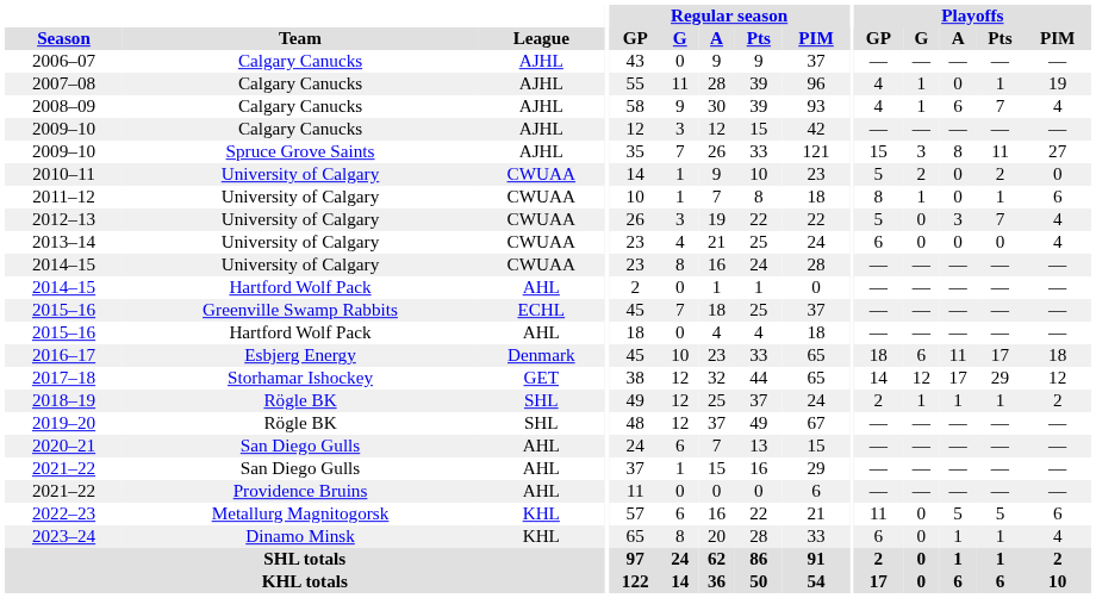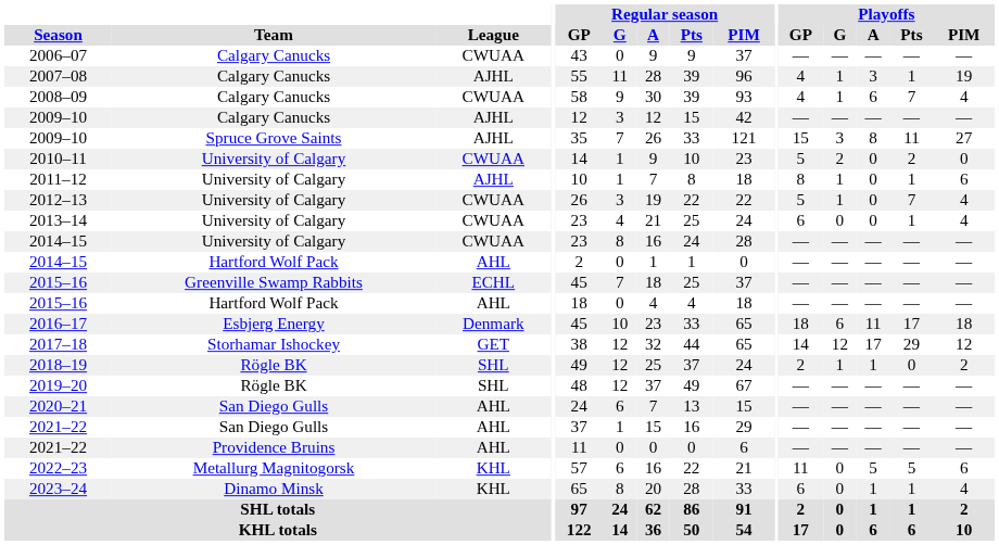2006–07 | League: AJHL -> CWUAA
2007–08 | Playoffs / A: 0 -> 3
2008–09 | League: AJHL -> CWUAA
2011–12 | League: CWUAA -> AJHL
2012–13 | Playoffs / G: 0 -> 1
2012–13 | Playoffs / A: 3 -> 0
2013–14 | Playoffs / Pts: 0 -> 1
2018–19 | Playoffs / Pts: 1 -> 0
